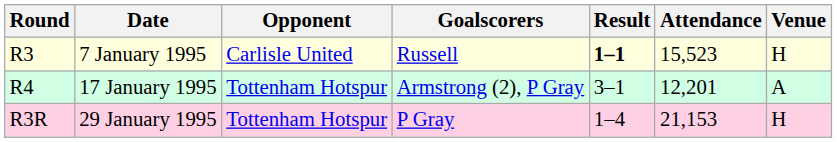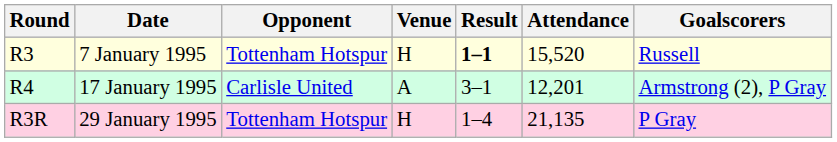columns swapped: Venue <-> Goalscorers
7 January 1995 | Opponent: Carlisle United -> Tottenham Hotspur
7 January 1995 | Attendance: 15,523 -> 15,520
17 January 1995 | Opponent: Tottenham Hotspur -> Carlisle United
29 January 1995 | Attendance: 21,153 -> 21,135
